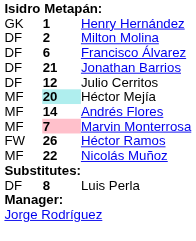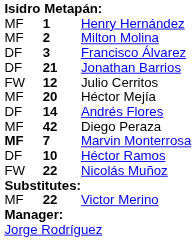Henry Hernández | column 1: GK -> MF
Milton Molina | column 1: DF -> MF
Francisco Álvarez | column 2: 6 -> 3
Julio Cerritos | column 1: DF -> FW
Héctor Mejía | column 2: paleturquoise background -> no background
Andrés Flores | column 1: MF -> DF
+ row: MF | 42 | Diego Peraza
Marvin Monterrosa | column 1: normal -> bold
Marvin Monterrosa | column 2: pink background -> no background
Héctor Ramos | column 1: FW -> DF
Héctor Ramos | column 2: 26 -> 10
Nicolás Muñoz | column 1: MF -> FW
+ row: MF | 22 | Victor Merino
- row: DF | 8 | Luis Perla
